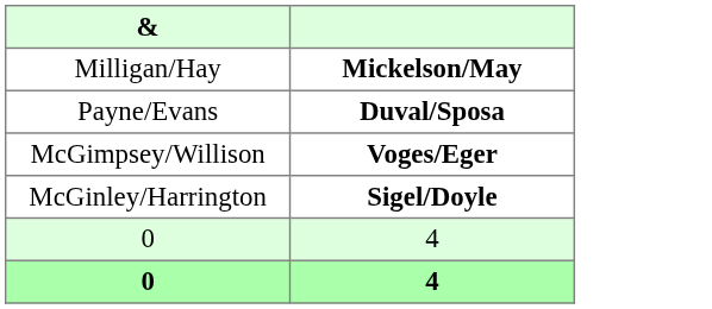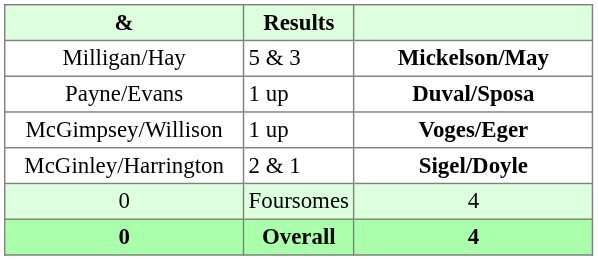+ column: Results | 5 & 3 | 1 up | 1 up | 2 & 1 | Foursomes | Overall
